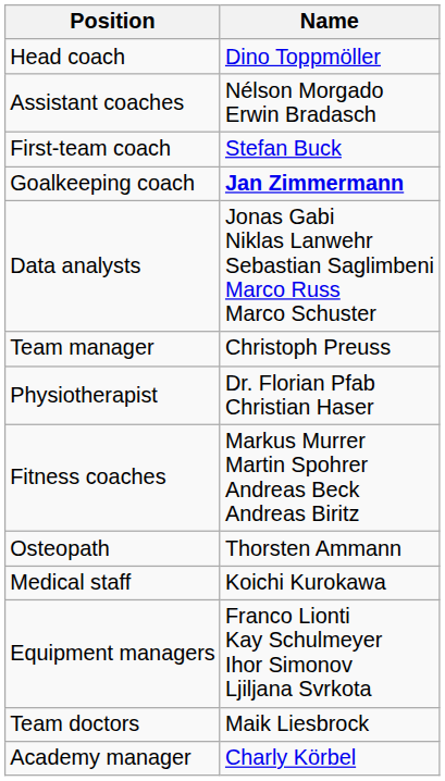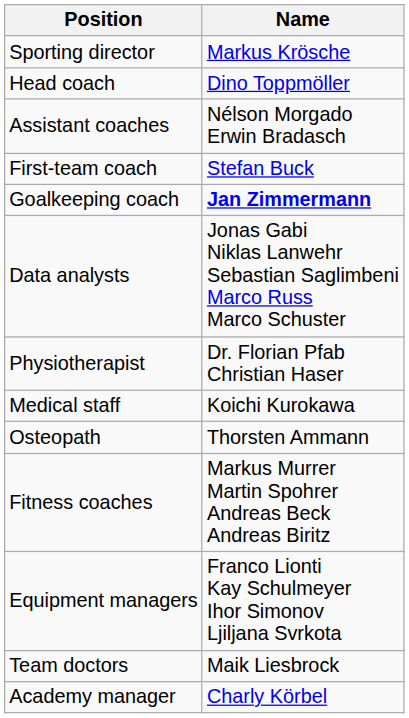+ row: Sporting director | Markus Krösche
- row: Team manager | Christoph Preuss
rows swapped: Medical staff <-> Fitness coaches
